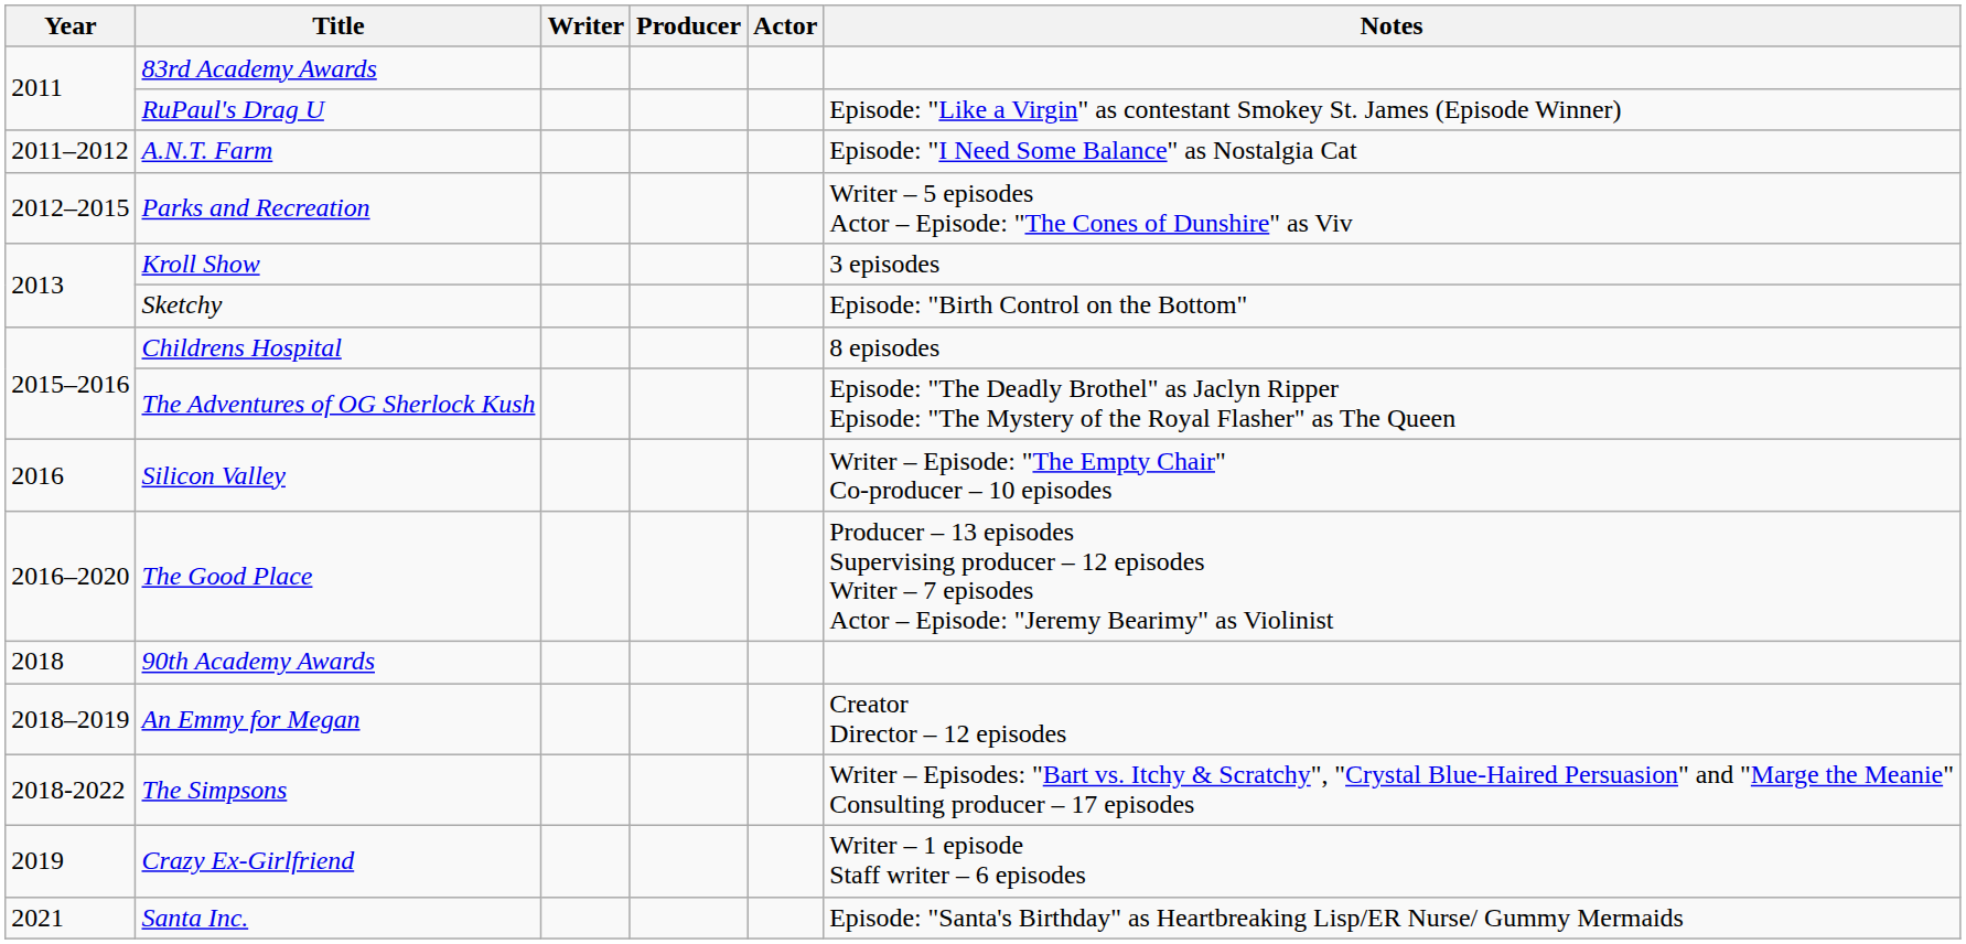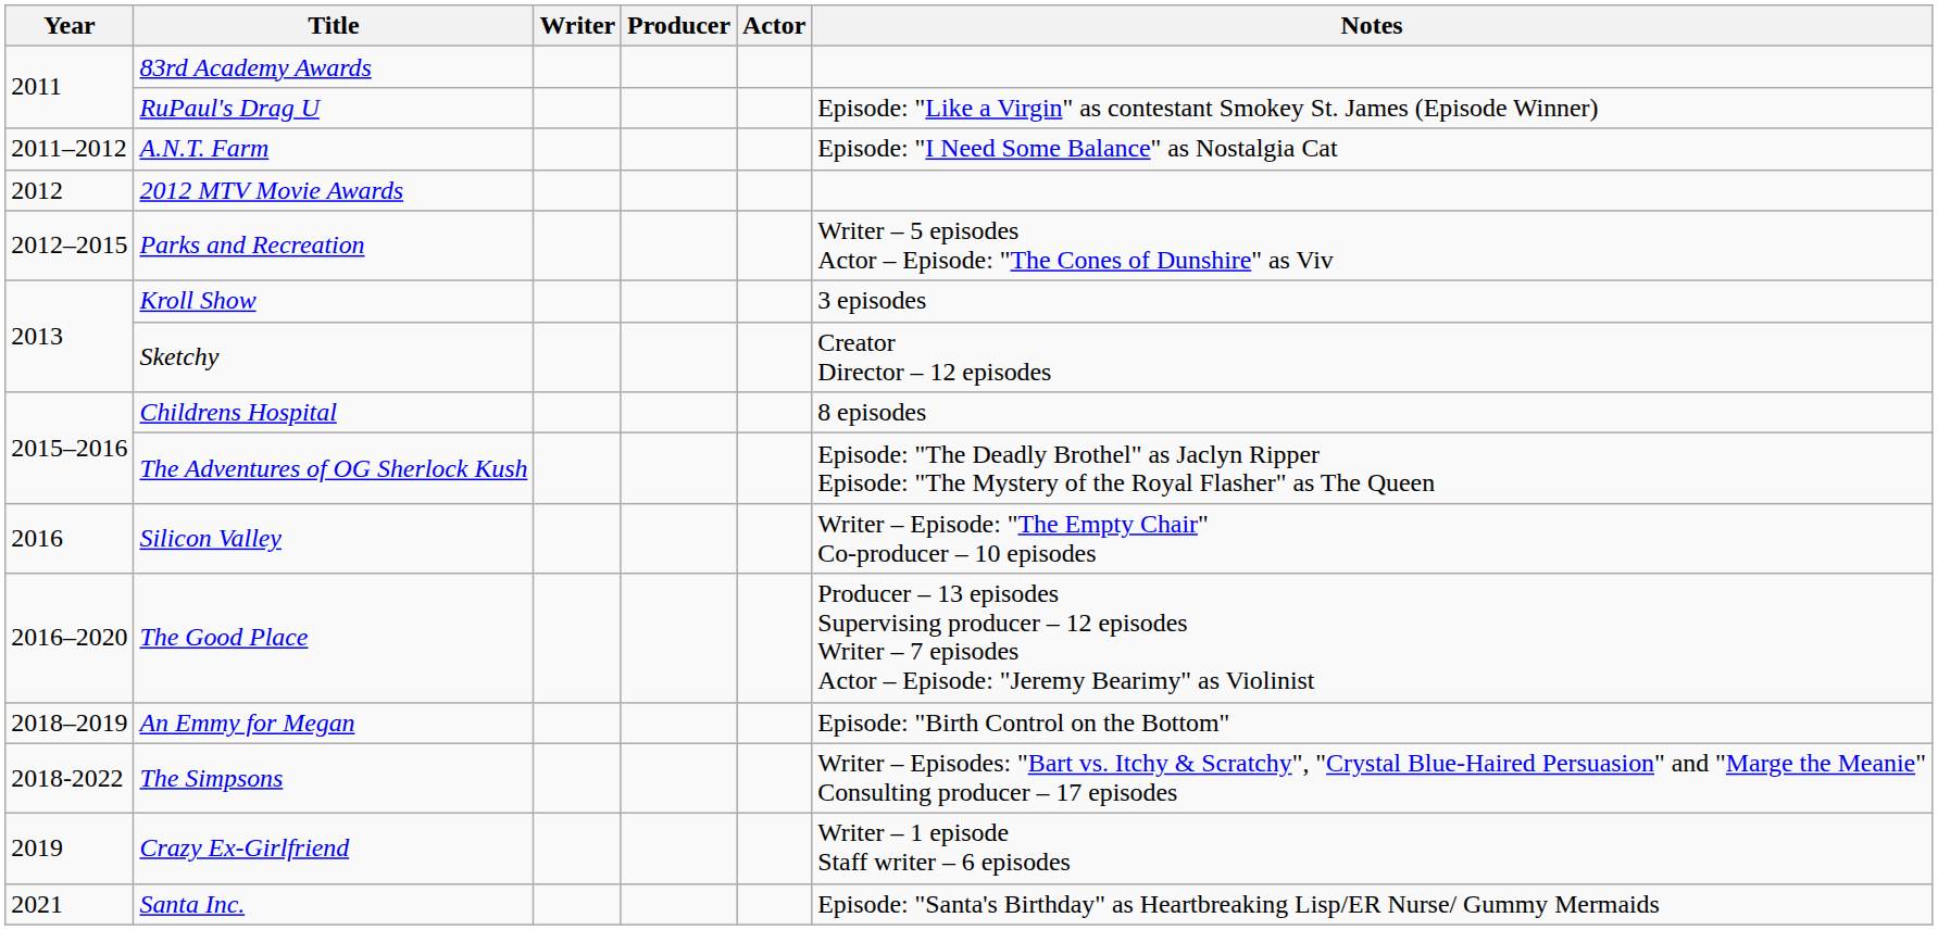+ row: 2012 | 2012 MTV Movie Awards
Sketchy | Notes: Episode: "Birth Control on the Bottom" -> Creator Director – 12 episodes
- row: 2018 | 90th Academy Awards
An Emmy for Megan | Notes: Creator Director – 12 episodes -> Episode: "Birth Control on the Bottom"
